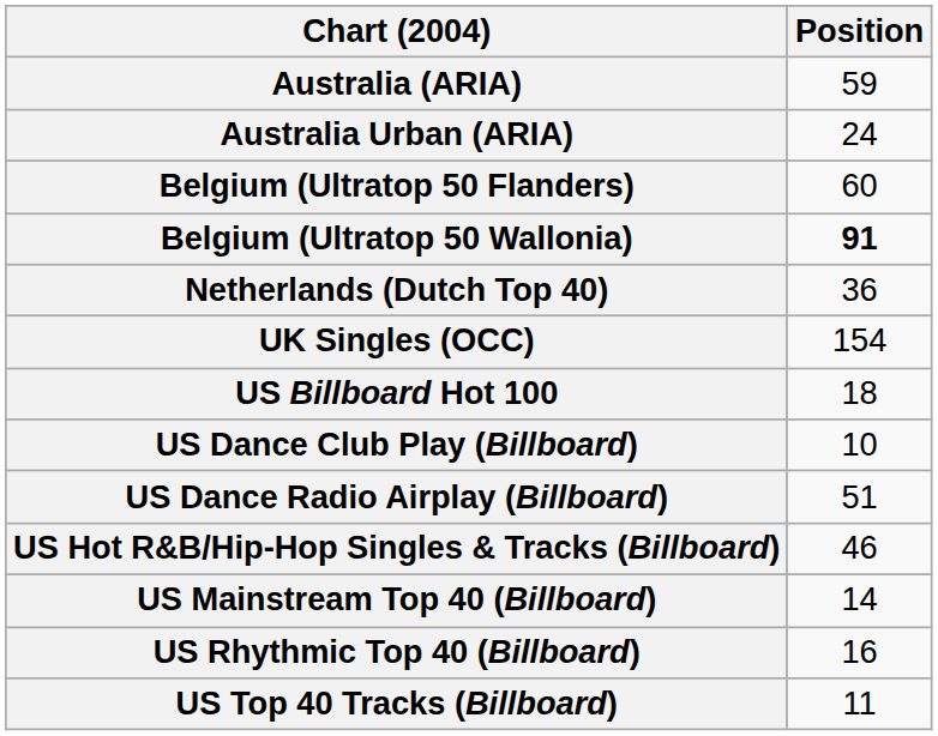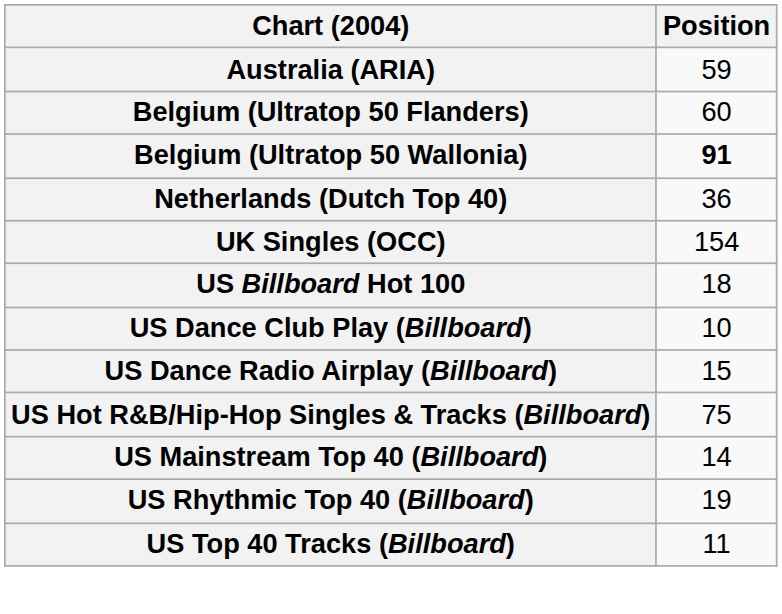- row: Australia Urban (ARIA) | 24
US Dance Radio Airplay (Billboard) | Position: 51 -> 15
US Hot R&B/Hip-Hop Singles & Tracks (Billboard) | Position: 46 -> 75
US Rhythmic Top 40 (Billboard) | Position: 16 -> 19
